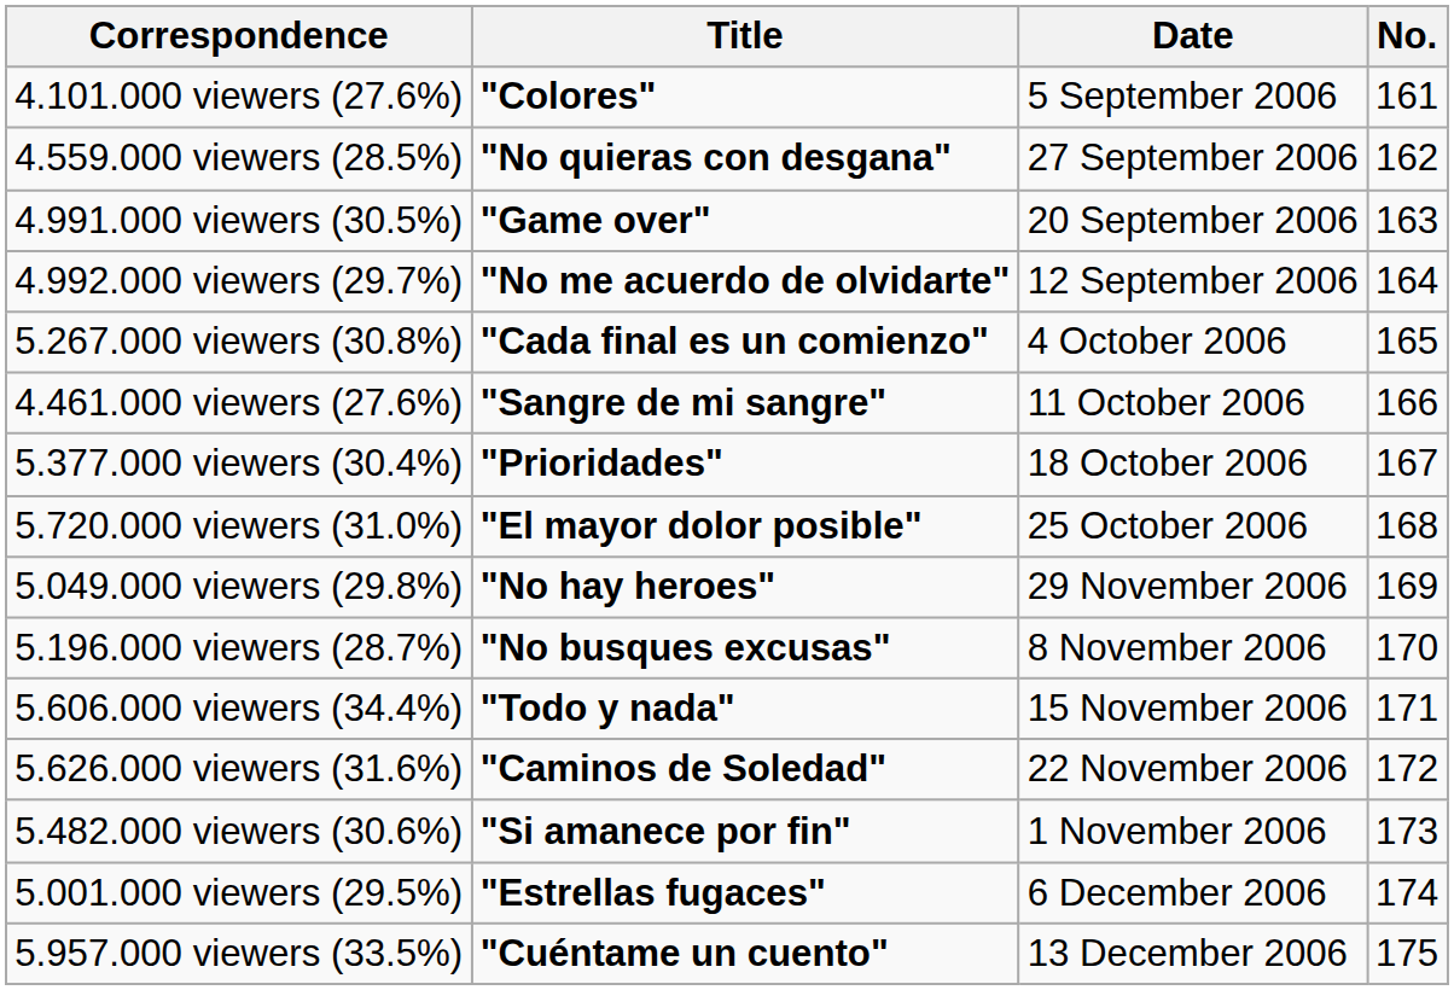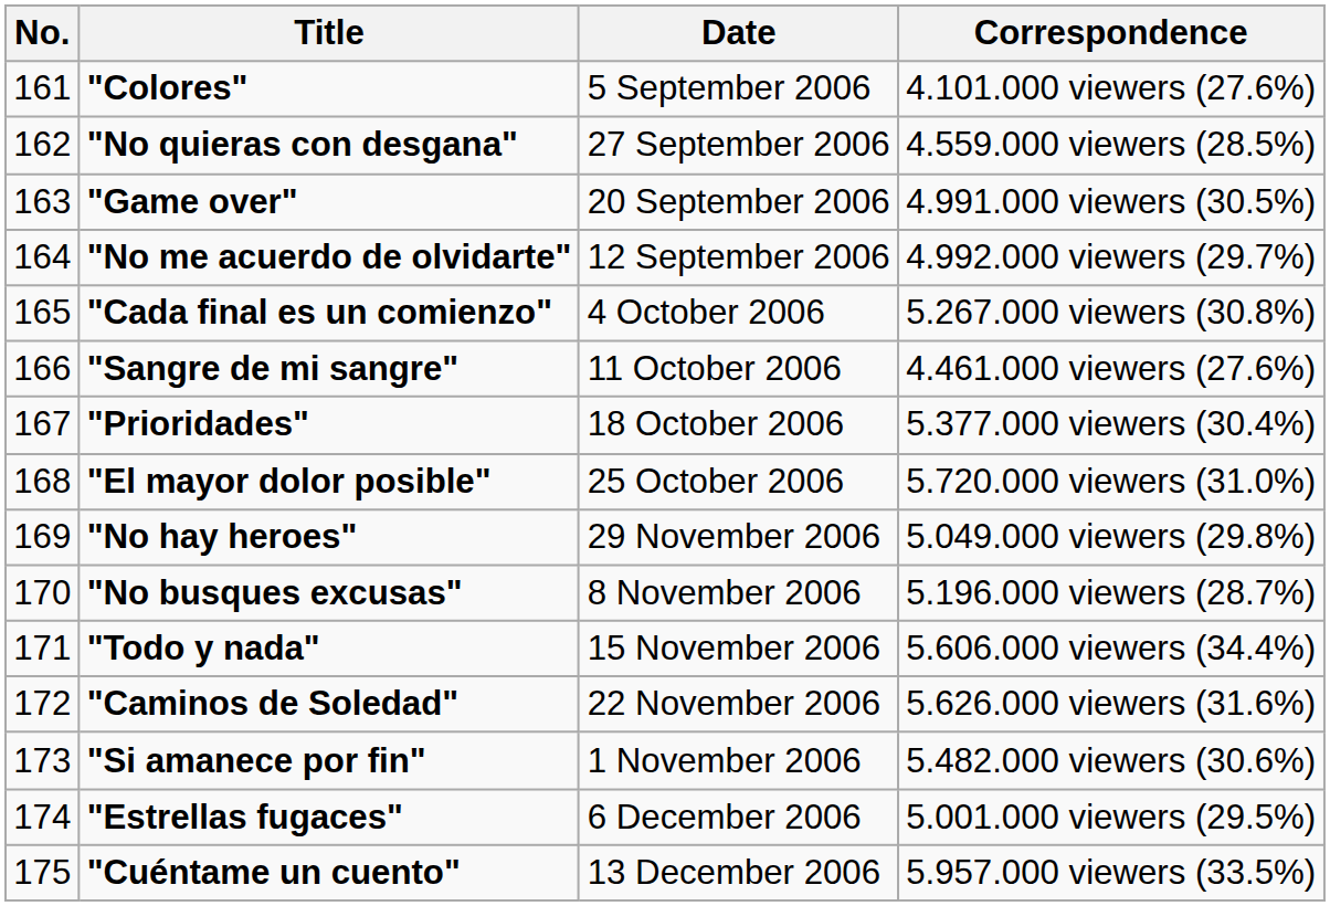columns swapped: No. <-> Correspondence
